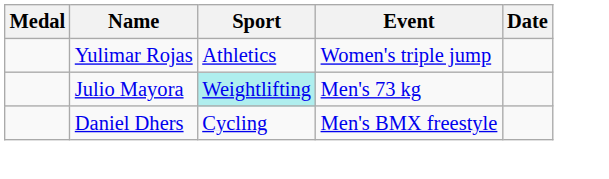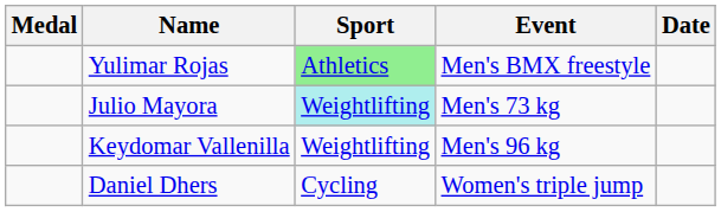Yulimar Rojas | Sport: no background -> lightgreen background
Yulimar Rojas | Event: Women's triple jump -> Men's BMX freestyle
+ row: Keydomar Vallenilla | Weightlifting | Men's 96 kg
Daniel Dhers | Event: Men's BMX freestyle -> Women's triple jump
